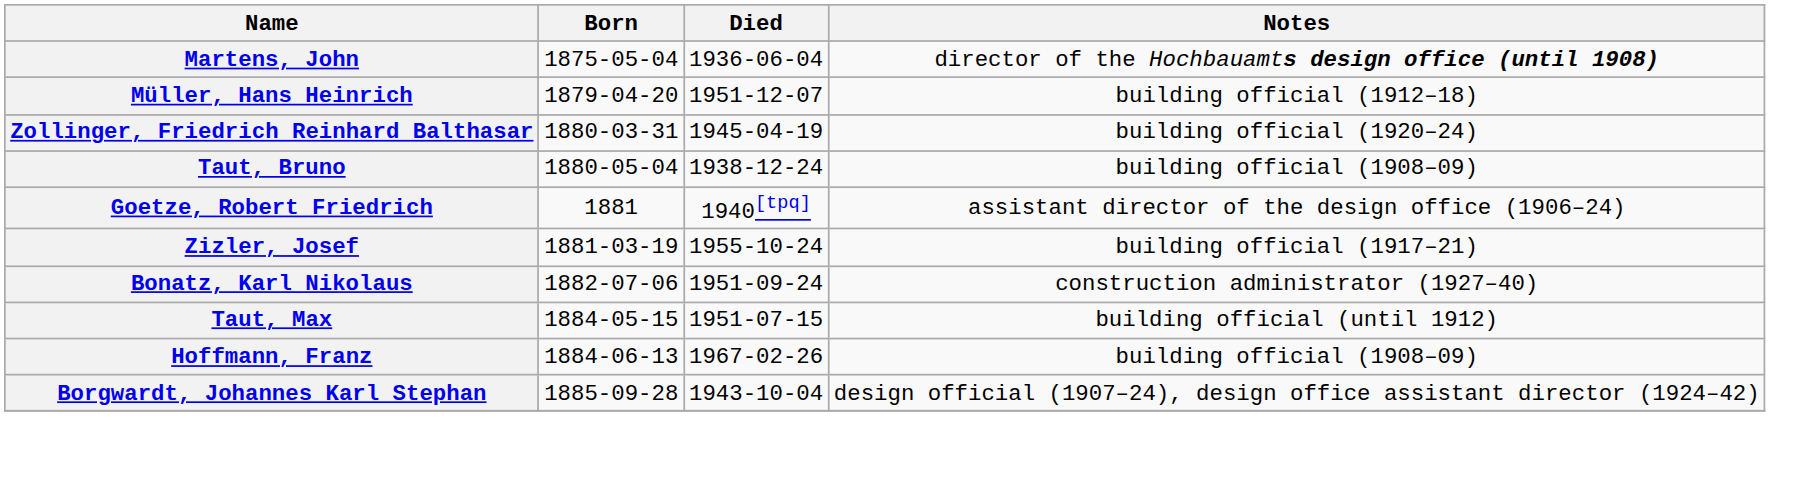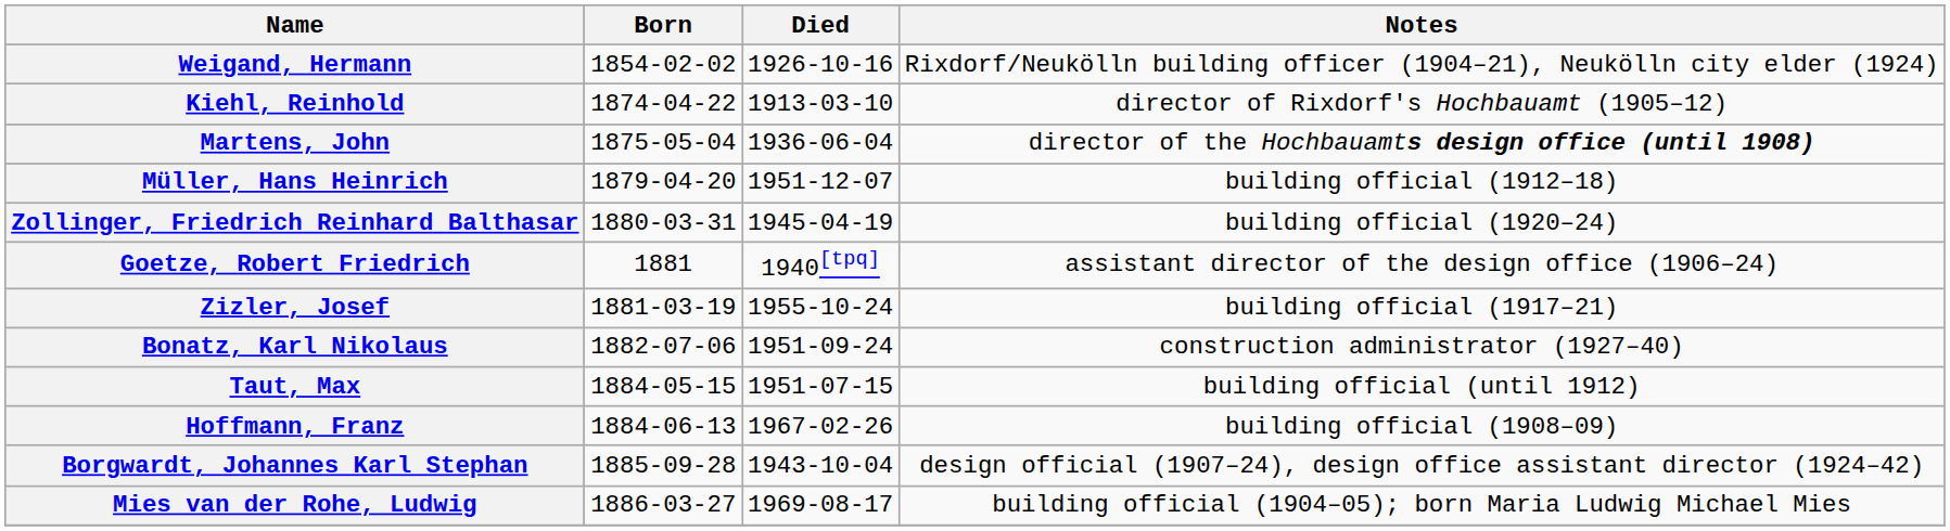+ row: Weigand, Hermann | 1854-02-02 | 1926-10-16 | Rixdorf/Neukölln building officer (1904–21), Neukölln city elder (1924)
+ row: Kiehl, Reinhold | 1874-04-22 | 1913-03-10 | director of Rixdorf's Hochbauamt (1905–12)
- row: Taut, Bruno | 1880-05-04 | 1938-12-24 | building official (1908–09)
+ row: Mies van der Rohe, Ludwig | 1886-03-27 | 1969-08-17 | building official (1904–05); born Maria Ludwig Michael Mies
